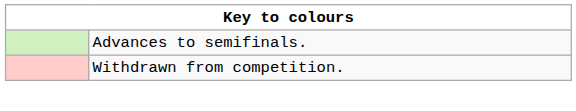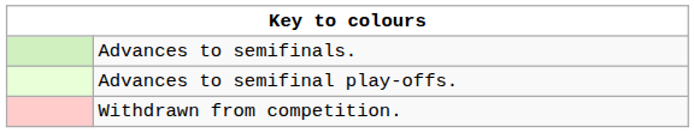+ row: Advances to semifinal play-offs.
